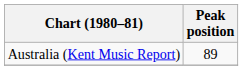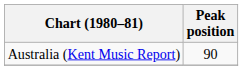Australia (Kent Music Report) | Peak position: 89 -> 90
